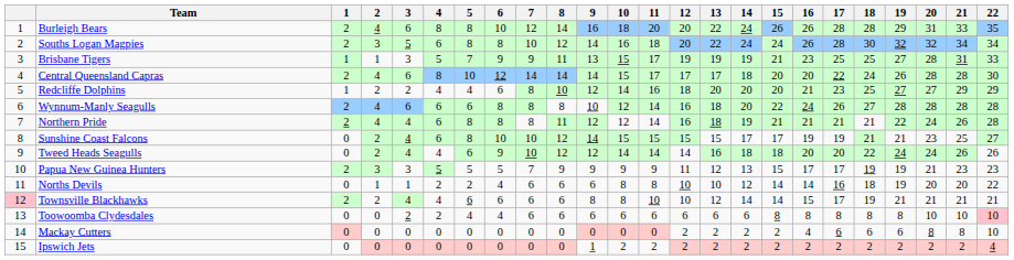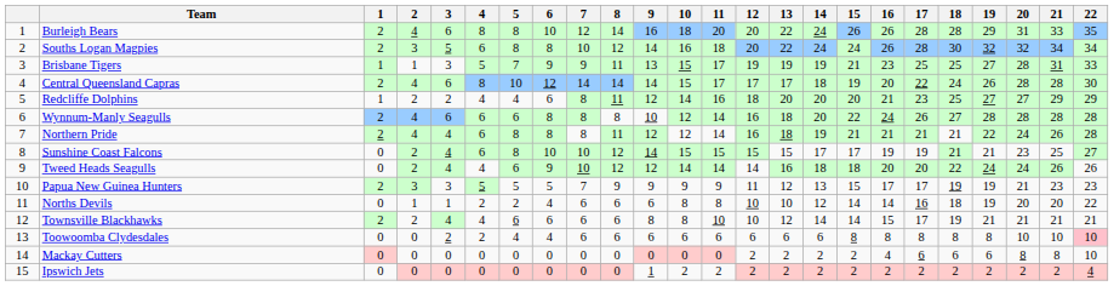Central Queensland Capras | 15: 20 -> 19
Redcliffe Dolphins | 8: 10 -> 11
Townsville Blackhawks | column 1: pink background -> no background
